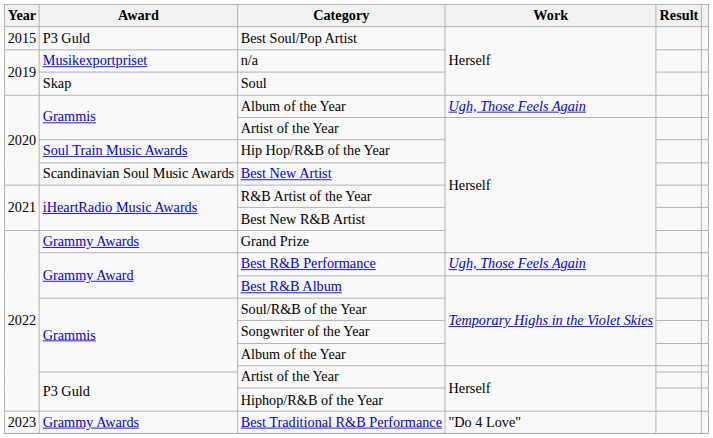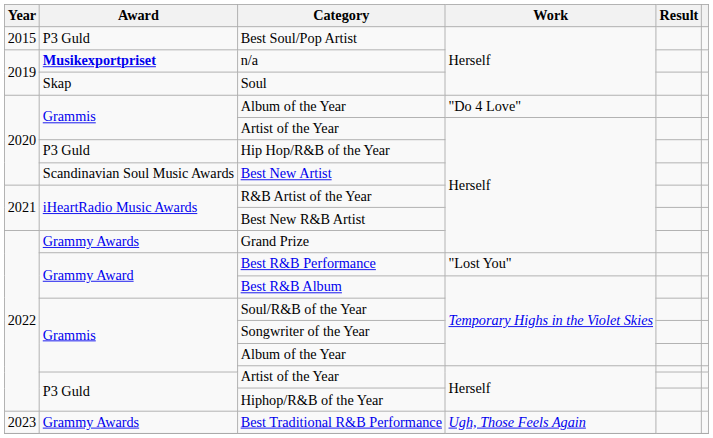n/a | Award: normal -> bold
2020 / Album of the Year | Work: Ugh, Those Feels Again -> "Do 4 Love"
Hip Hop/R&B of the Year | Award: Soul Train Music Awards -> P3 Guld
Best R&B Performance | Work: Ugh, Those Feels Again -> "Lost You"
Best Traditional R&B Performance | Work: "Do 4 Love" -> Ugh, Those Feels Again
